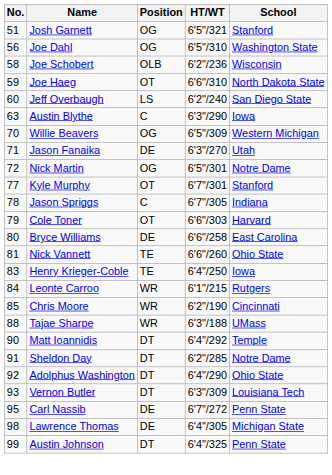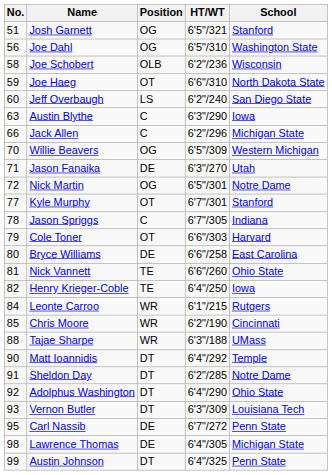+ row: 66 | Jack Allen | C | 6'2"/296 | Michigan State
Henry Krieger-Coble | No.: 83 -> 82
